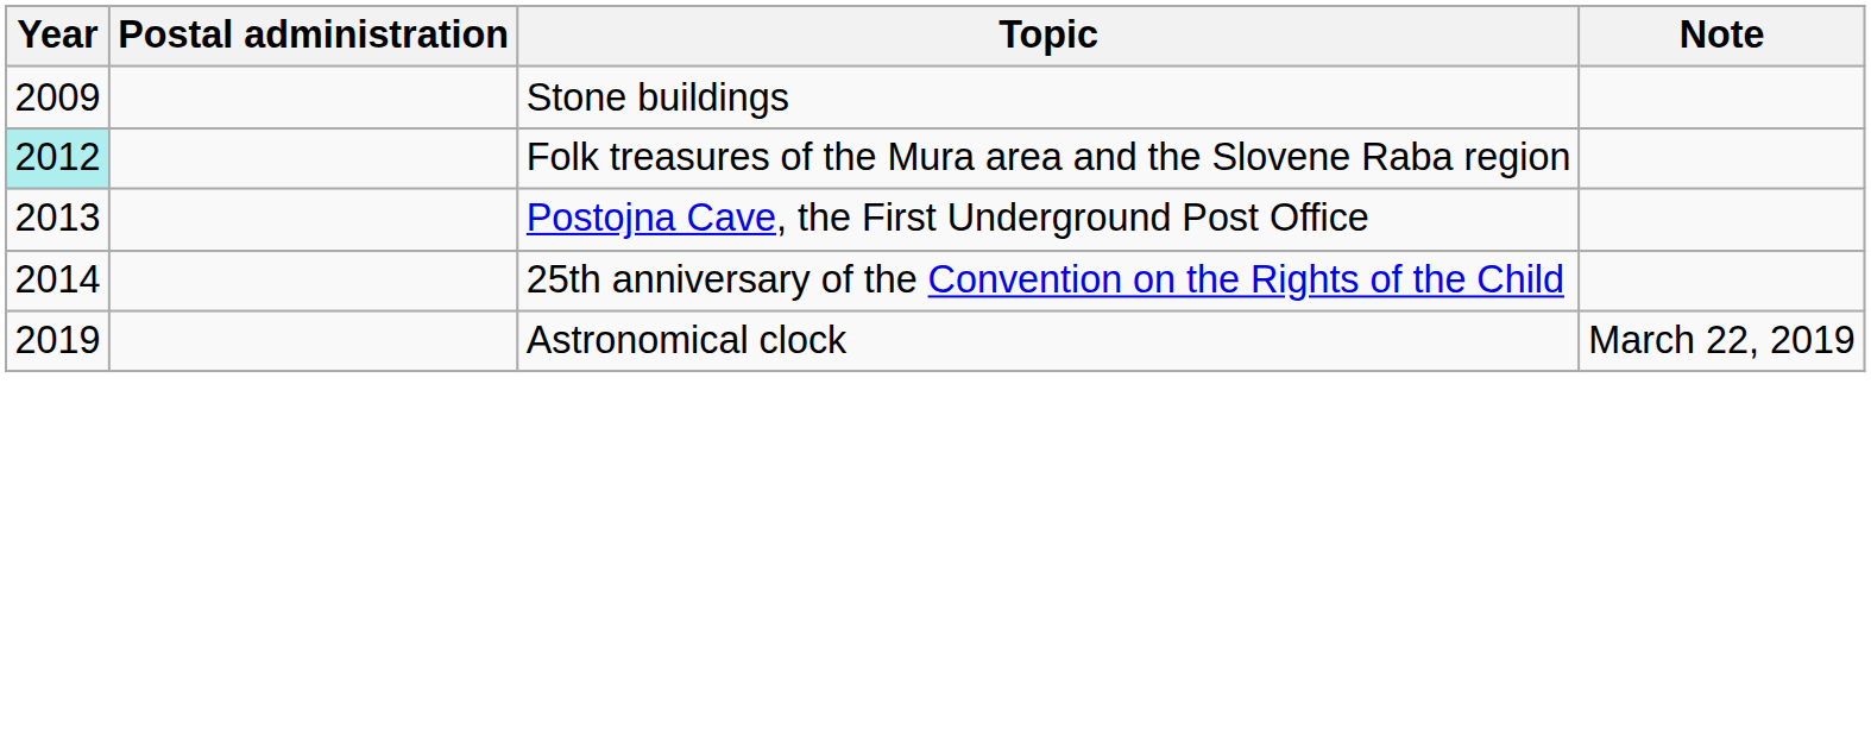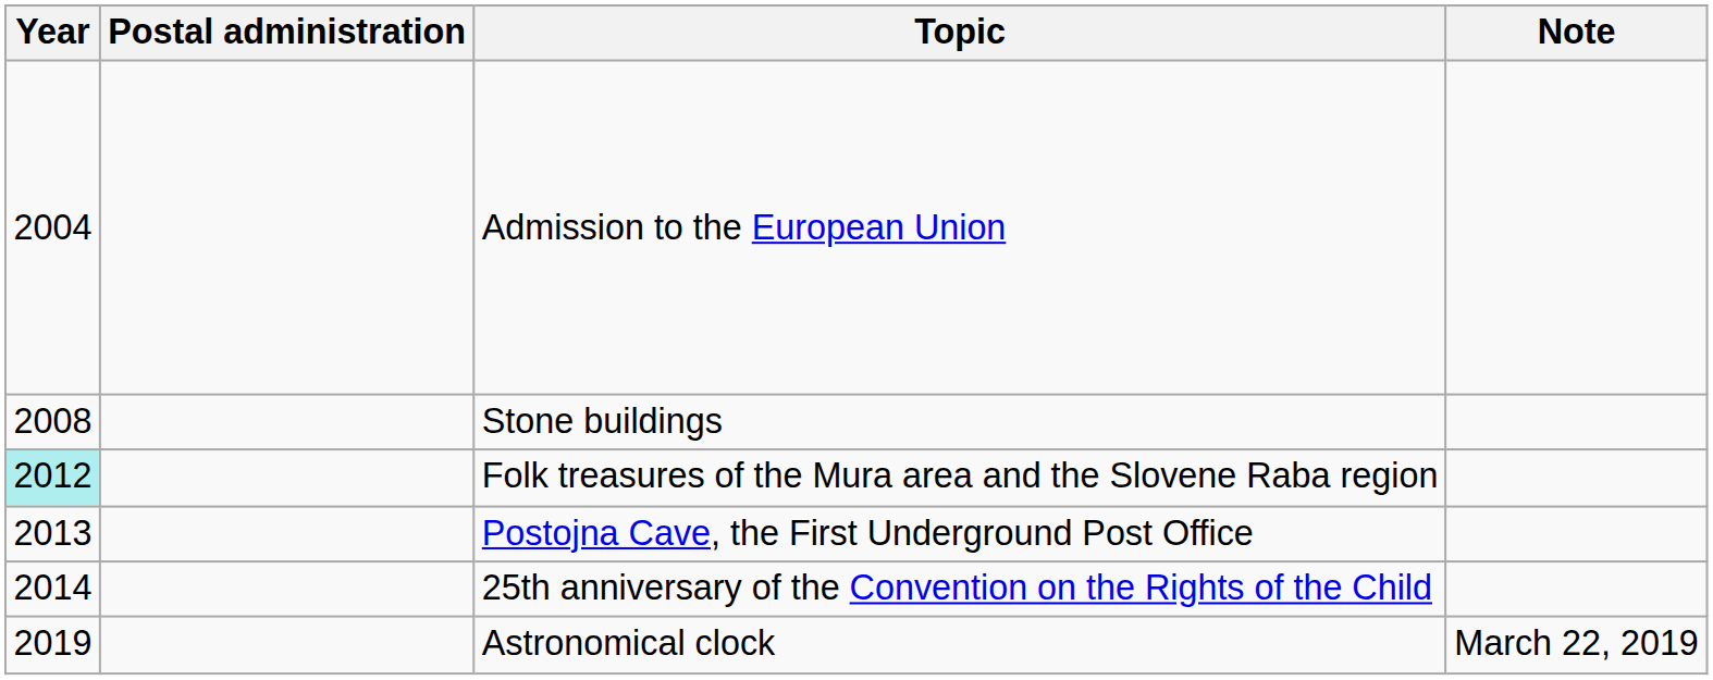+ row: 2004 | Admission to the European Union
Stone buildings | Year: 2009 -> 2008
